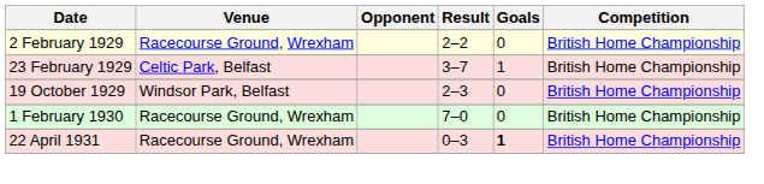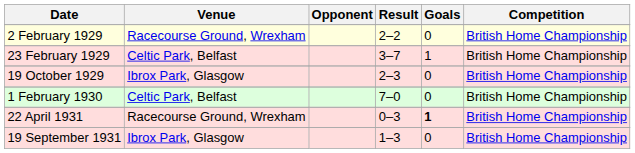19 October 1929 | Venue: Windsor Park, Belfast -> Ibrox Park, Glasgow
1 February 1930 | Venue: Racecourse Ground, Wrexham -> Celtic Park, Belfast
+ row: 19 September 1931 | Ibrox Park, Glasgow | 1–3 | 0 | British Home Championship
